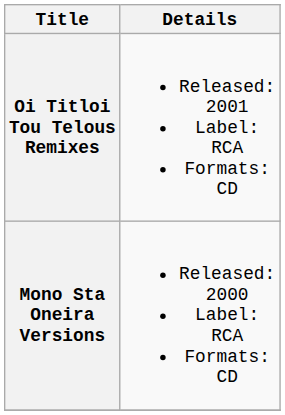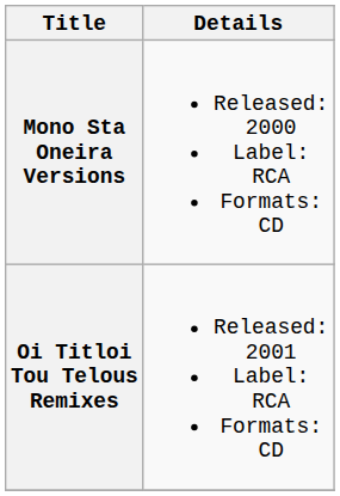rows swapped: Mono Sta Oneira Versions <-> Oi Titloi Tou Telous Remixes
